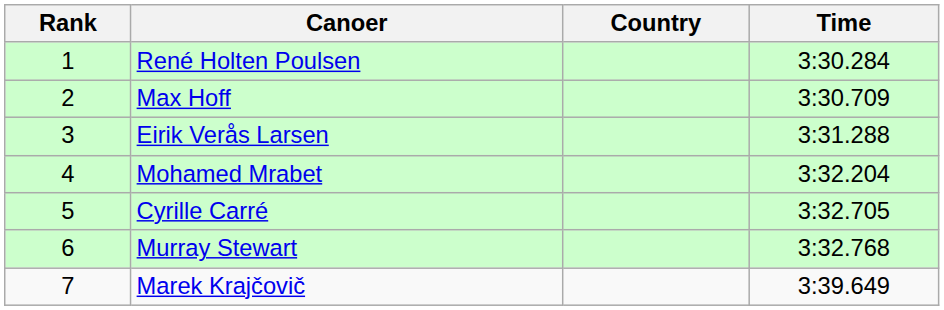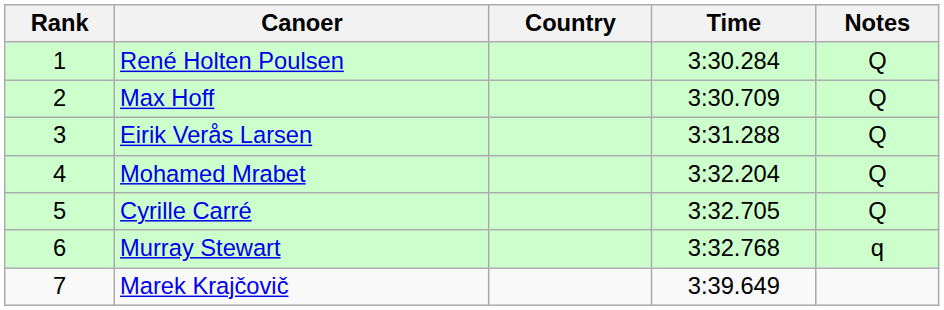+ column: Notes | Q | Q | Q | Q | Q | q
